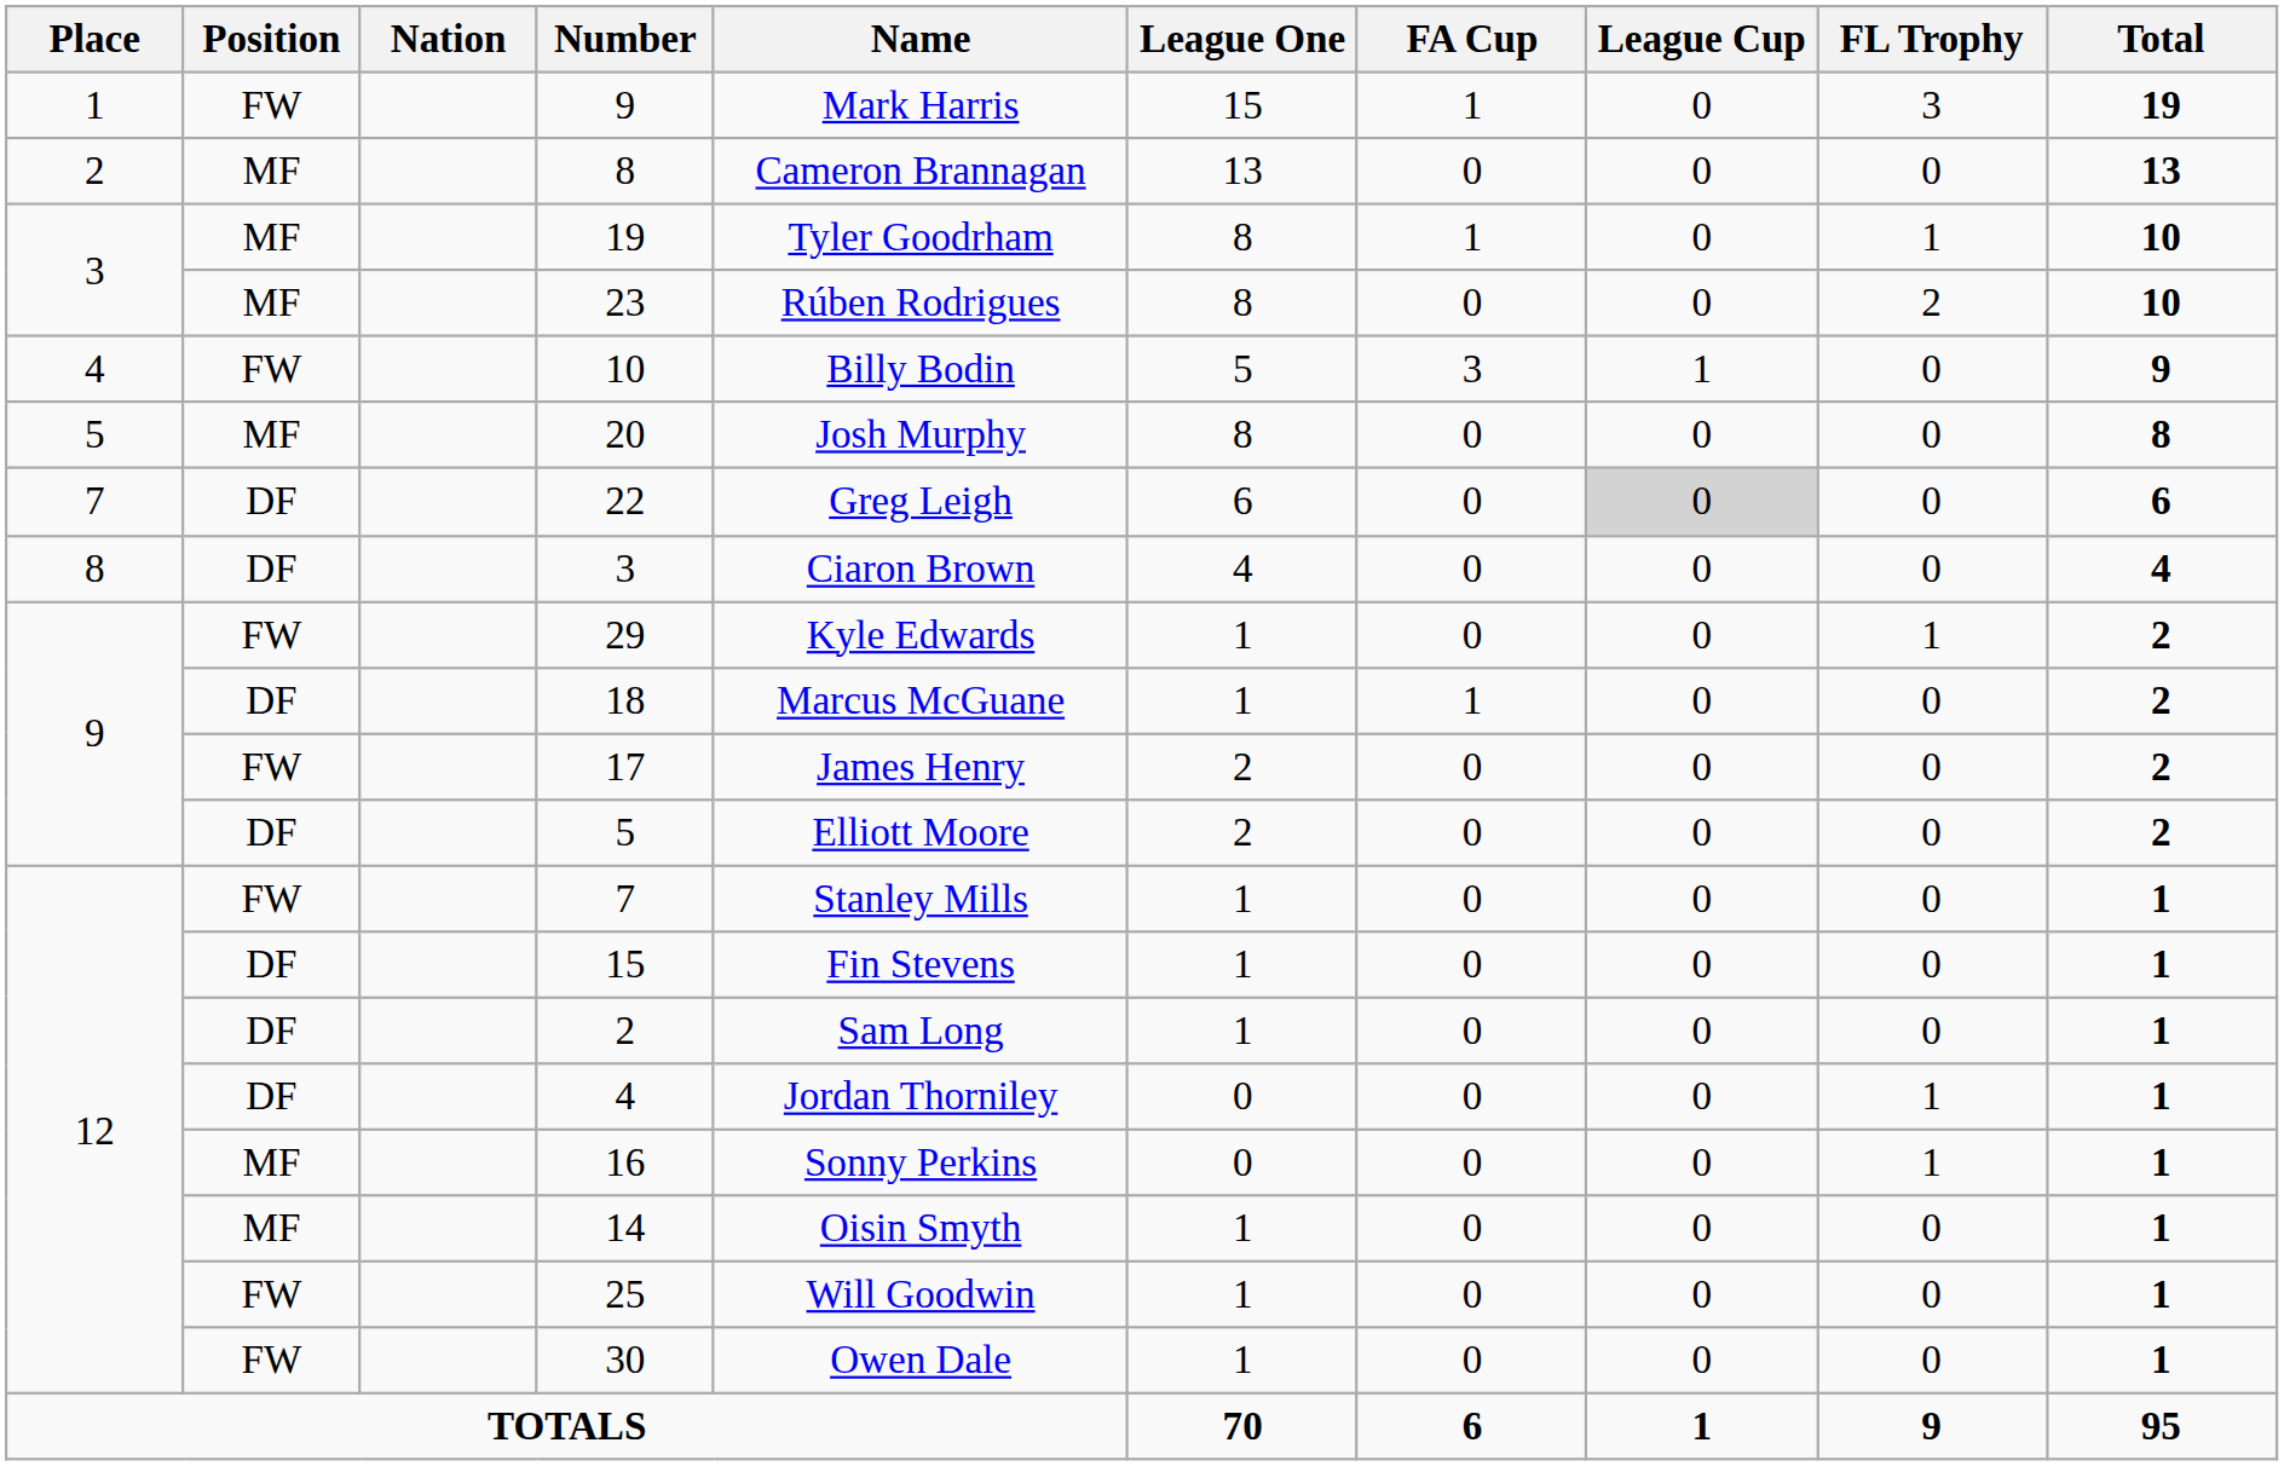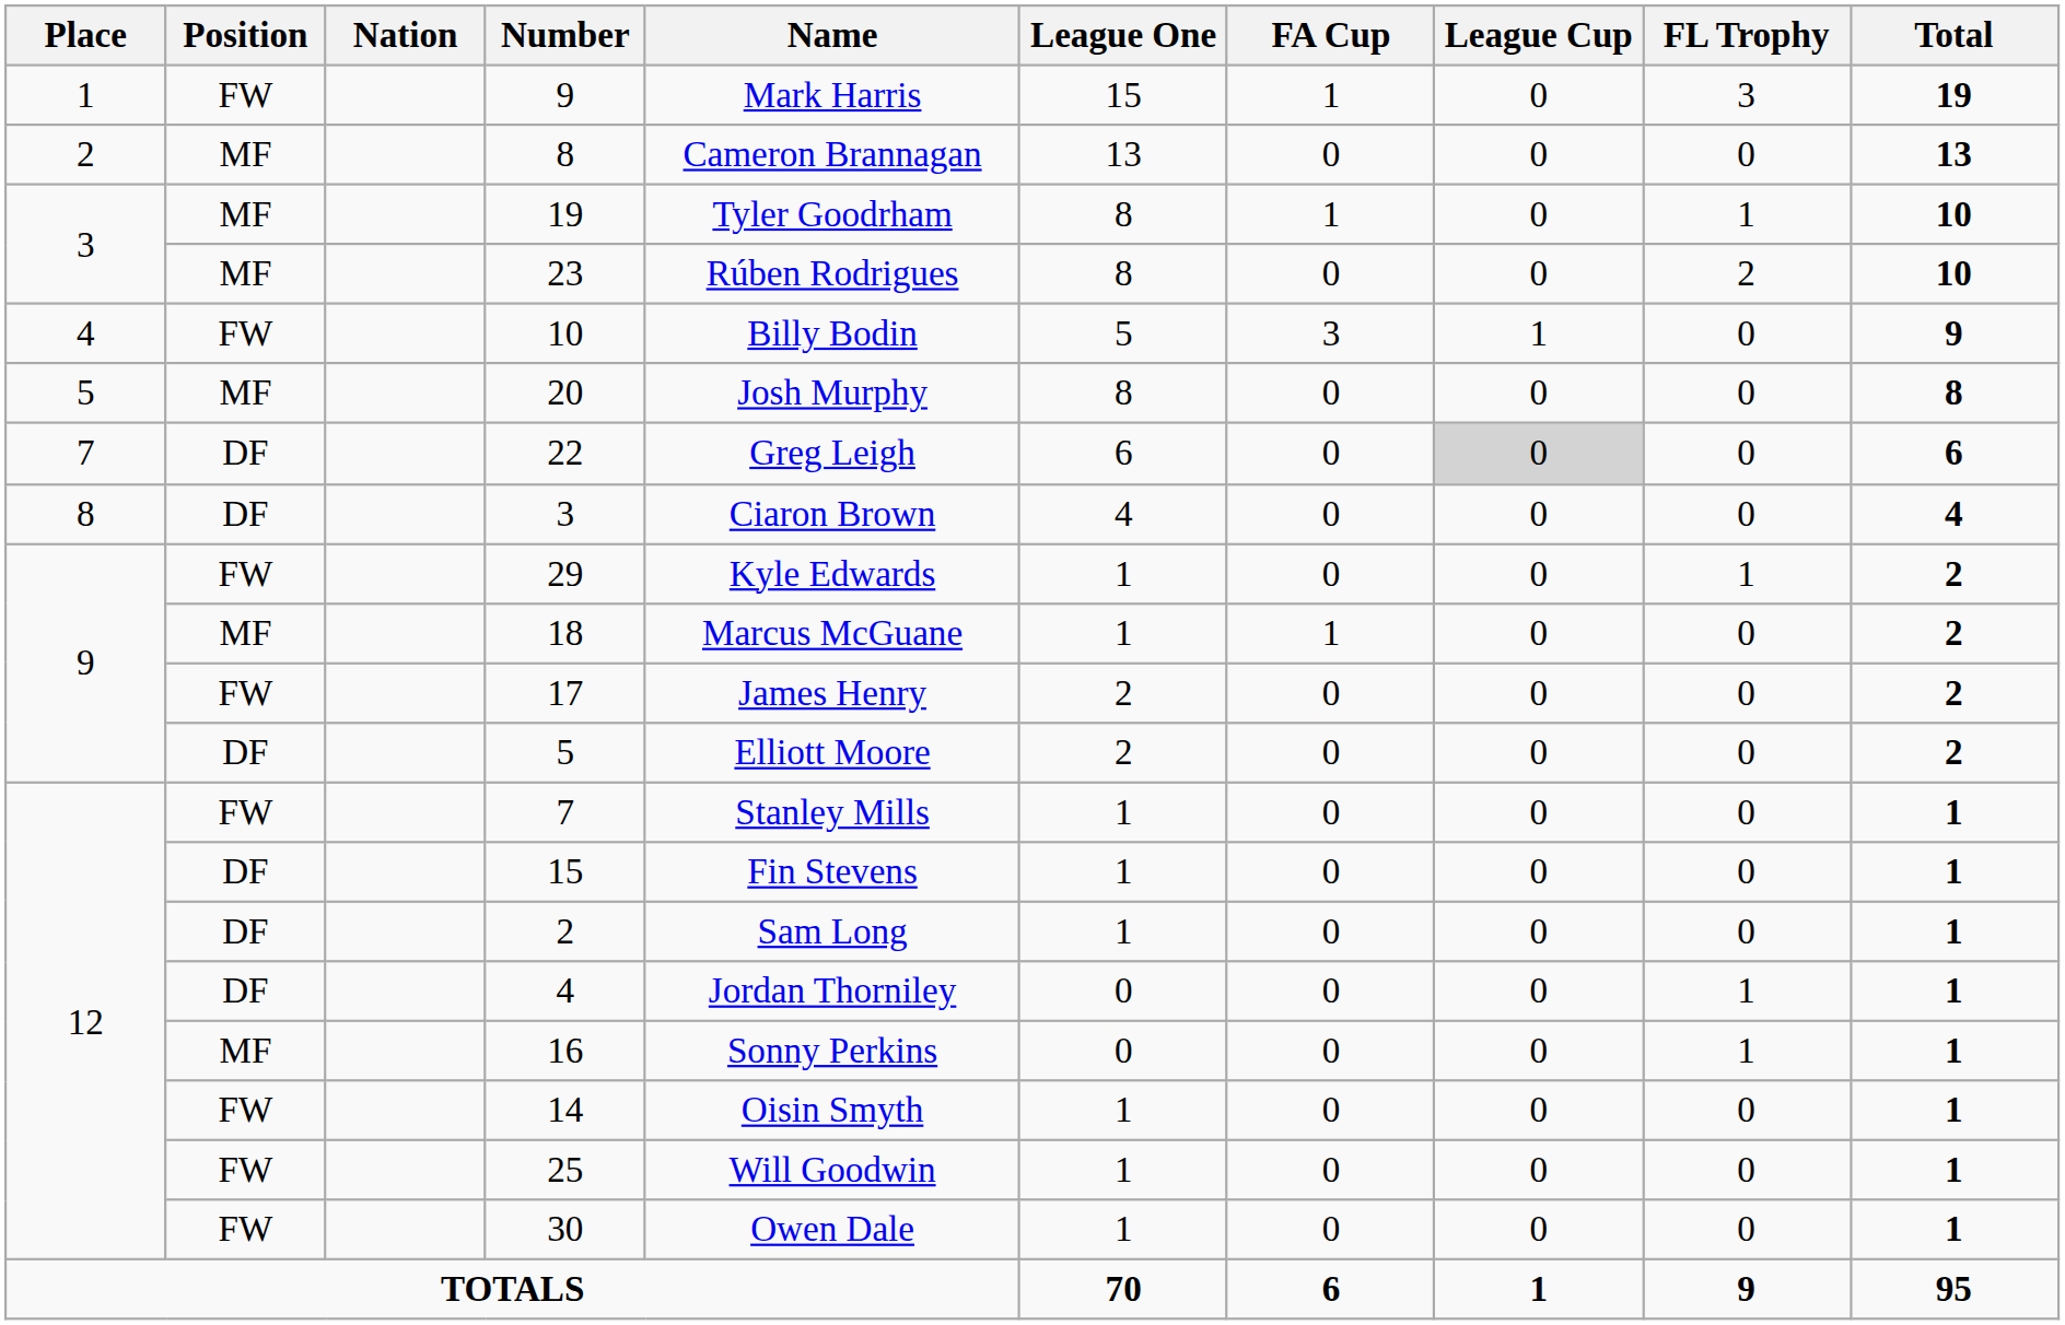18 | Position: DF -> MF
14 | Position: MF -> FW
